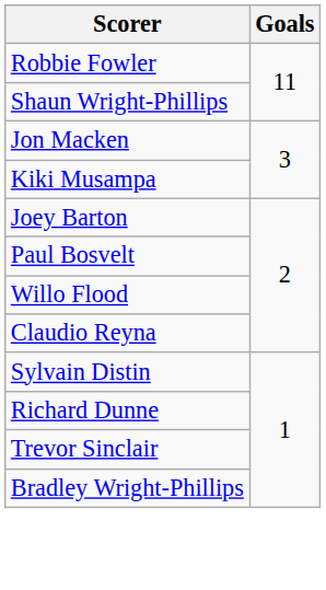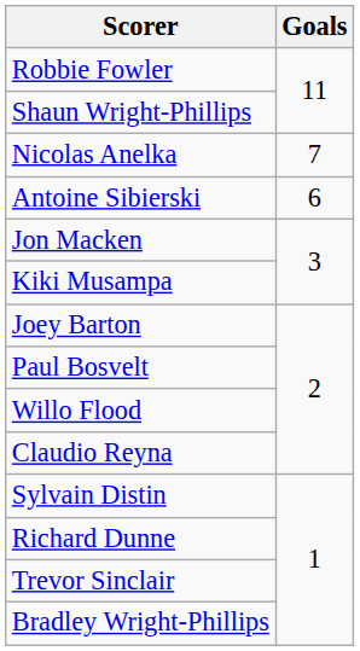+ row: Nicolas Anelka | 7
+ row: Antoine Sibierski | 6
